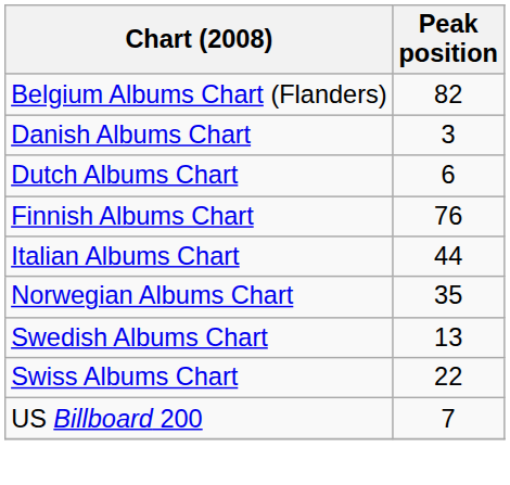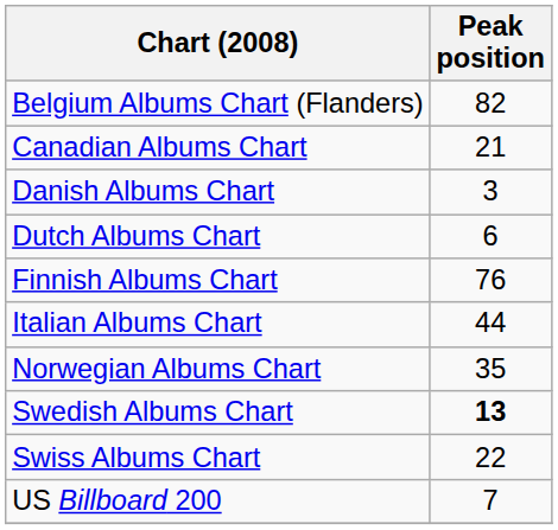+ row: Canadian Albums Chart | 21
Swedish Albums Chart | Peak position: normal -> bold
